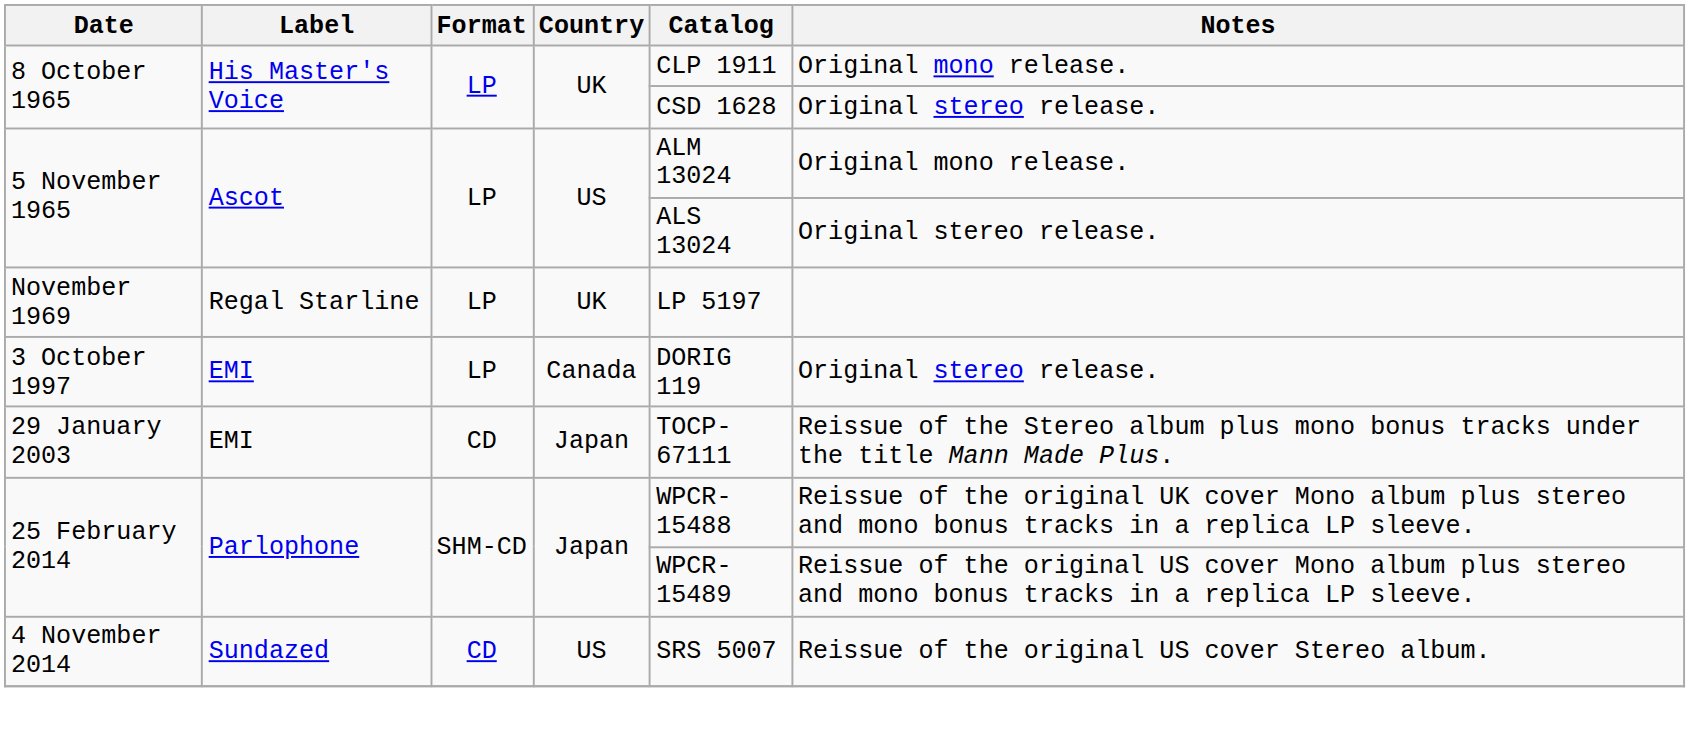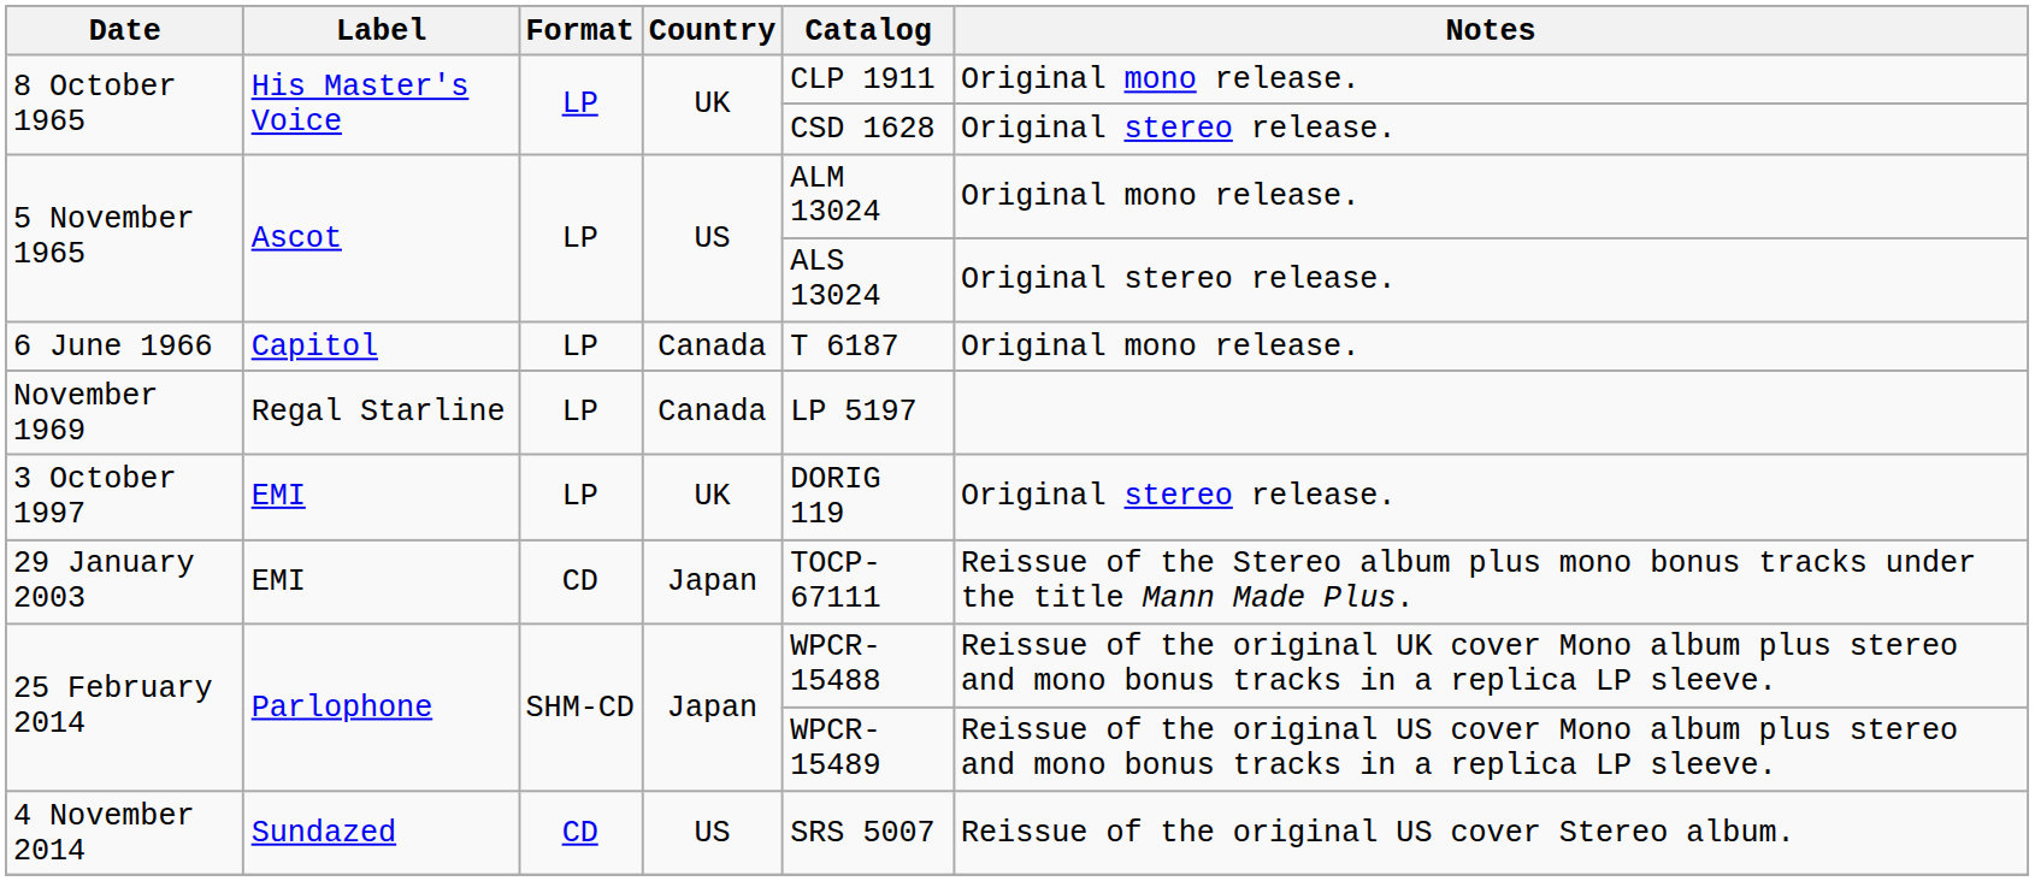+ row: 6 June 1966 | Capitol | LP | Canada | T 6187 | Original mono release.
November 1969 | Country: UK -> Canada
3 October 1997 | Country: Canada -> UK
